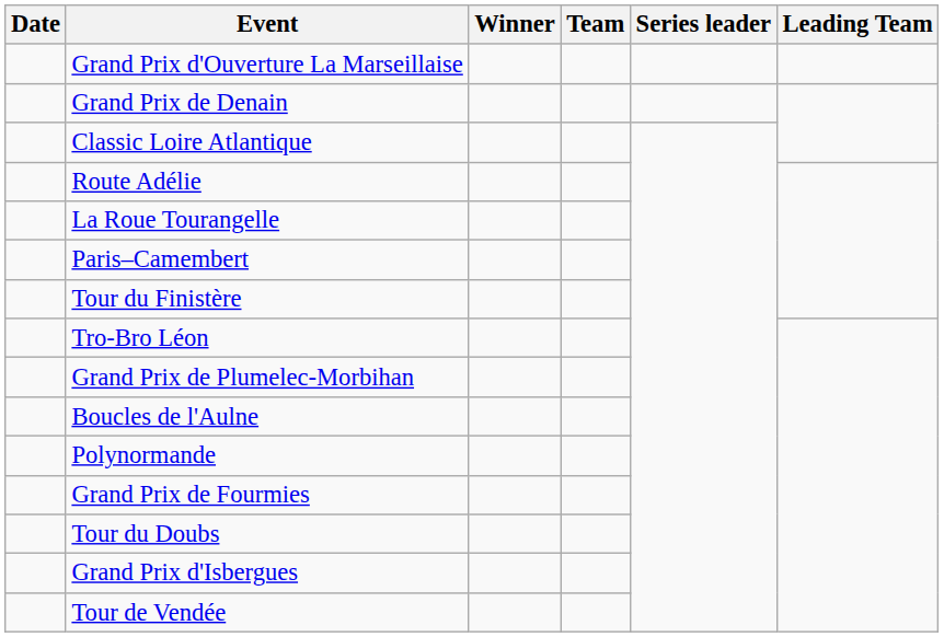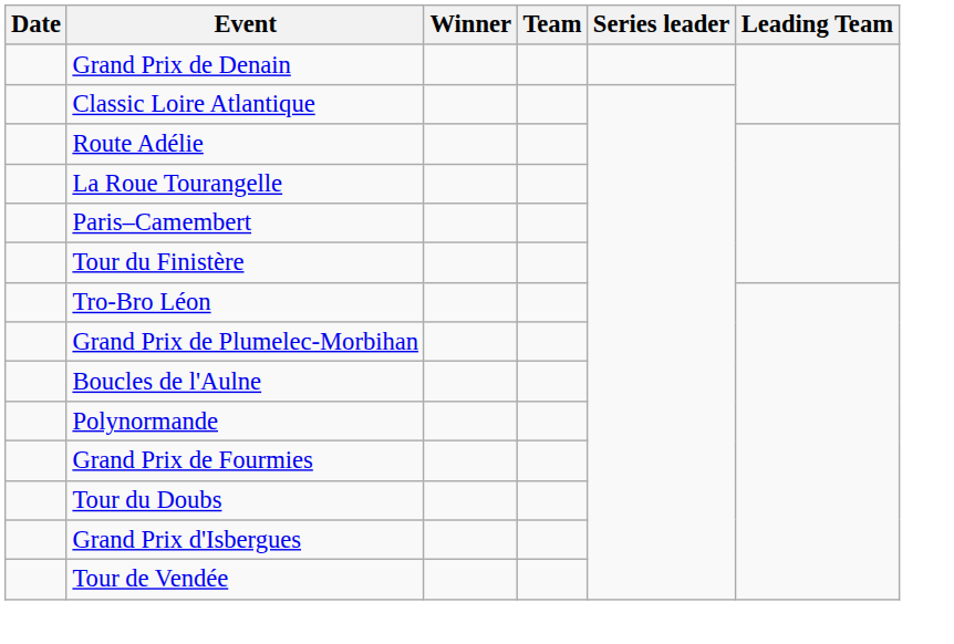- row: Grand Prix d'Ouverture La Marseillaise
